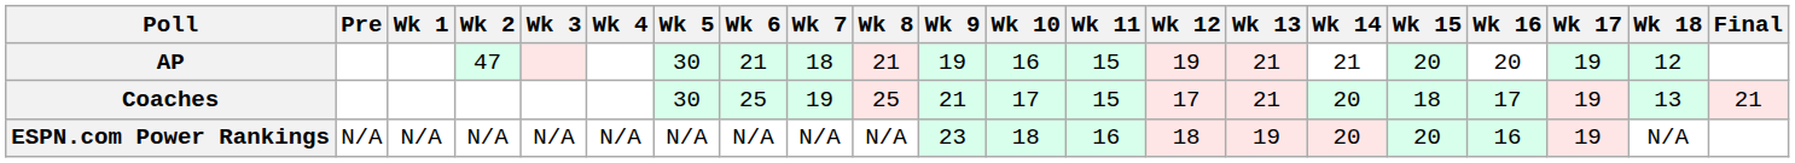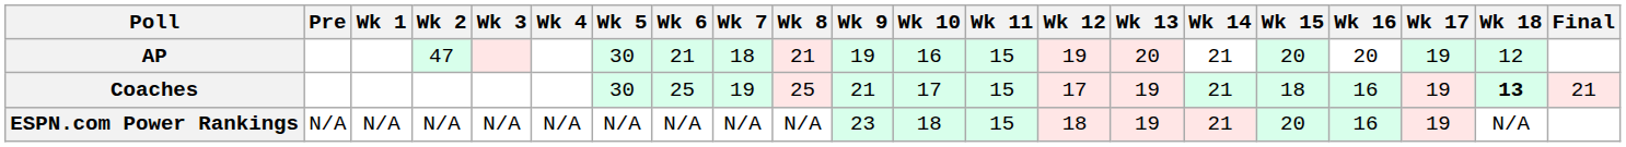AP | Wk 13: 21 -> 20
Coaches | Wk 13: 21 -> 19
Coaches | Wk 14: 20 -> 21
Coaches | Wk 16: 17 -> 16
Coaches | Wk 18: normal -> bold
ESPN.com Power Rankings | Wk 11: 16 -> 15
ESPN.com Power Rankings | Wk 14: 20 -> 21
